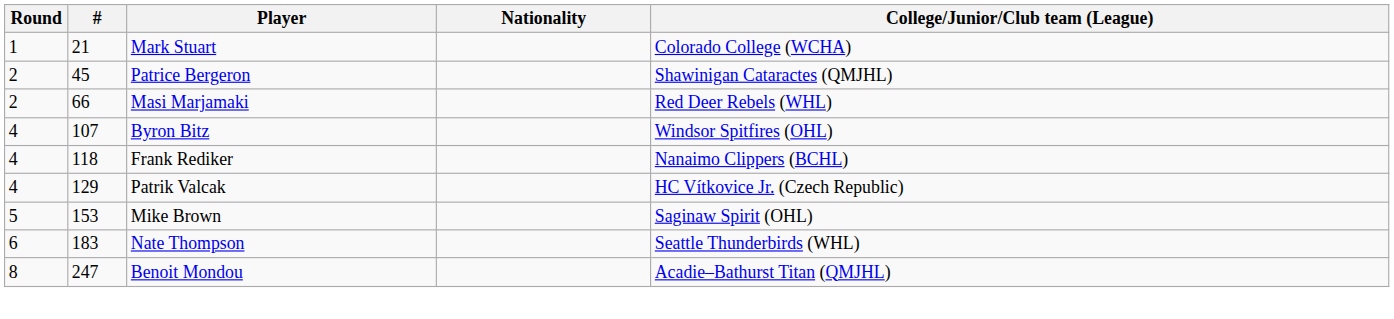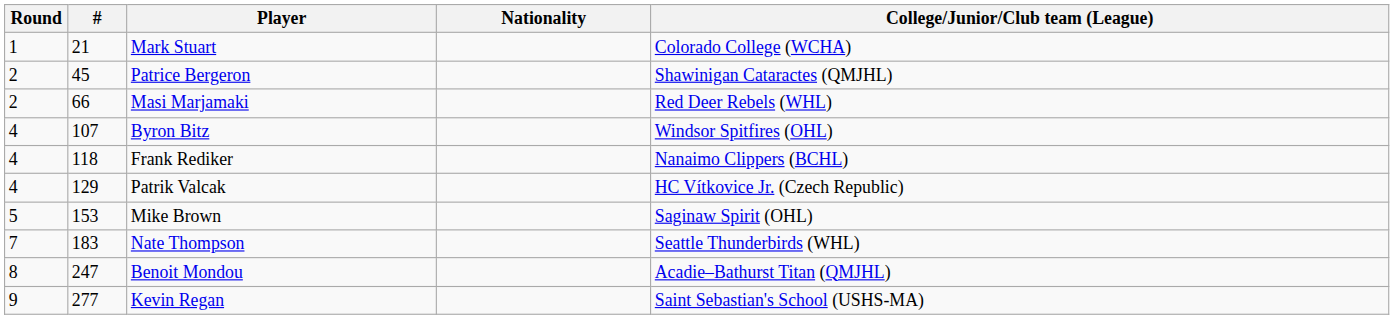Nate Thompson | Round: 6 -> 7
+ row: 9 | 277 | Kevin Regan | Saint Sebastian's School (USHS-MA)
